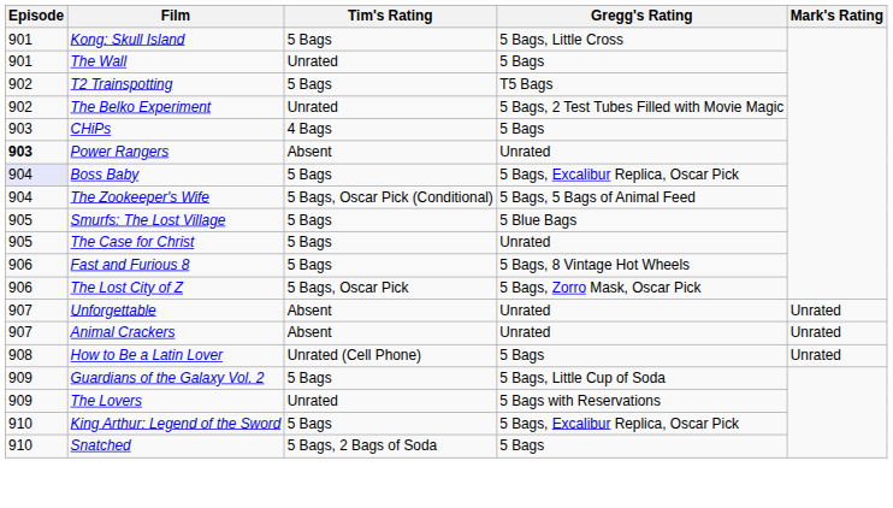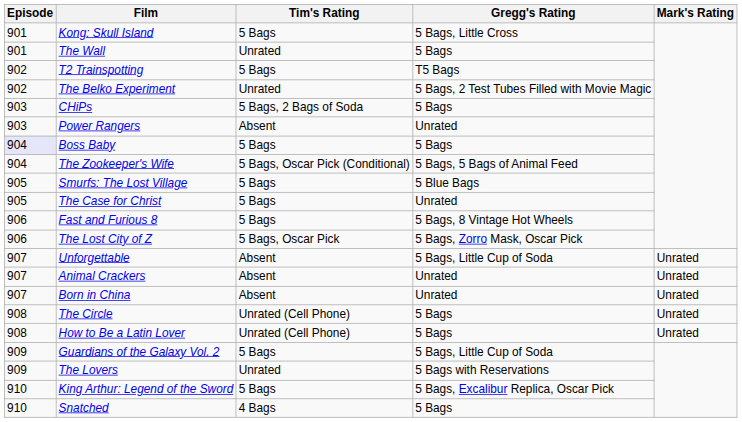CHiPs | Tim's Rating: 4 Bags -> 5 Bags, 2 Bags of Soda
Power Rangers | Episode: bold -> normal
Boss Baby | Gregg's Rating: 5 Bags, Excalibur Replica, Oscar Pick -> 5 Bags
Unforgettable | Gregg's Rating: Unrated -> 5 Bags, Little Cup of Soda
+ row: 907 | Born in China | Absent | Unrated | Unrated
+ row: 908 | The Circle | Unrated (Cell Phone) | 5 Bags | Unrated
Snatched | Tim's Rating: 5 Bags, 2 Bags of Soda -> 4 Bags
